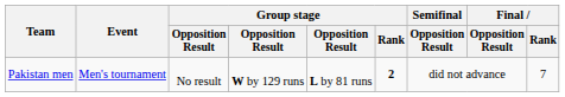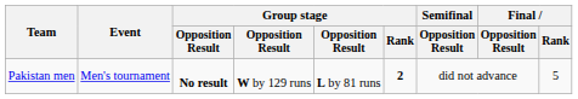Pakistan men | column 3: normal -> bold
Pakistan men | Final / Rank: 7 -> 5
